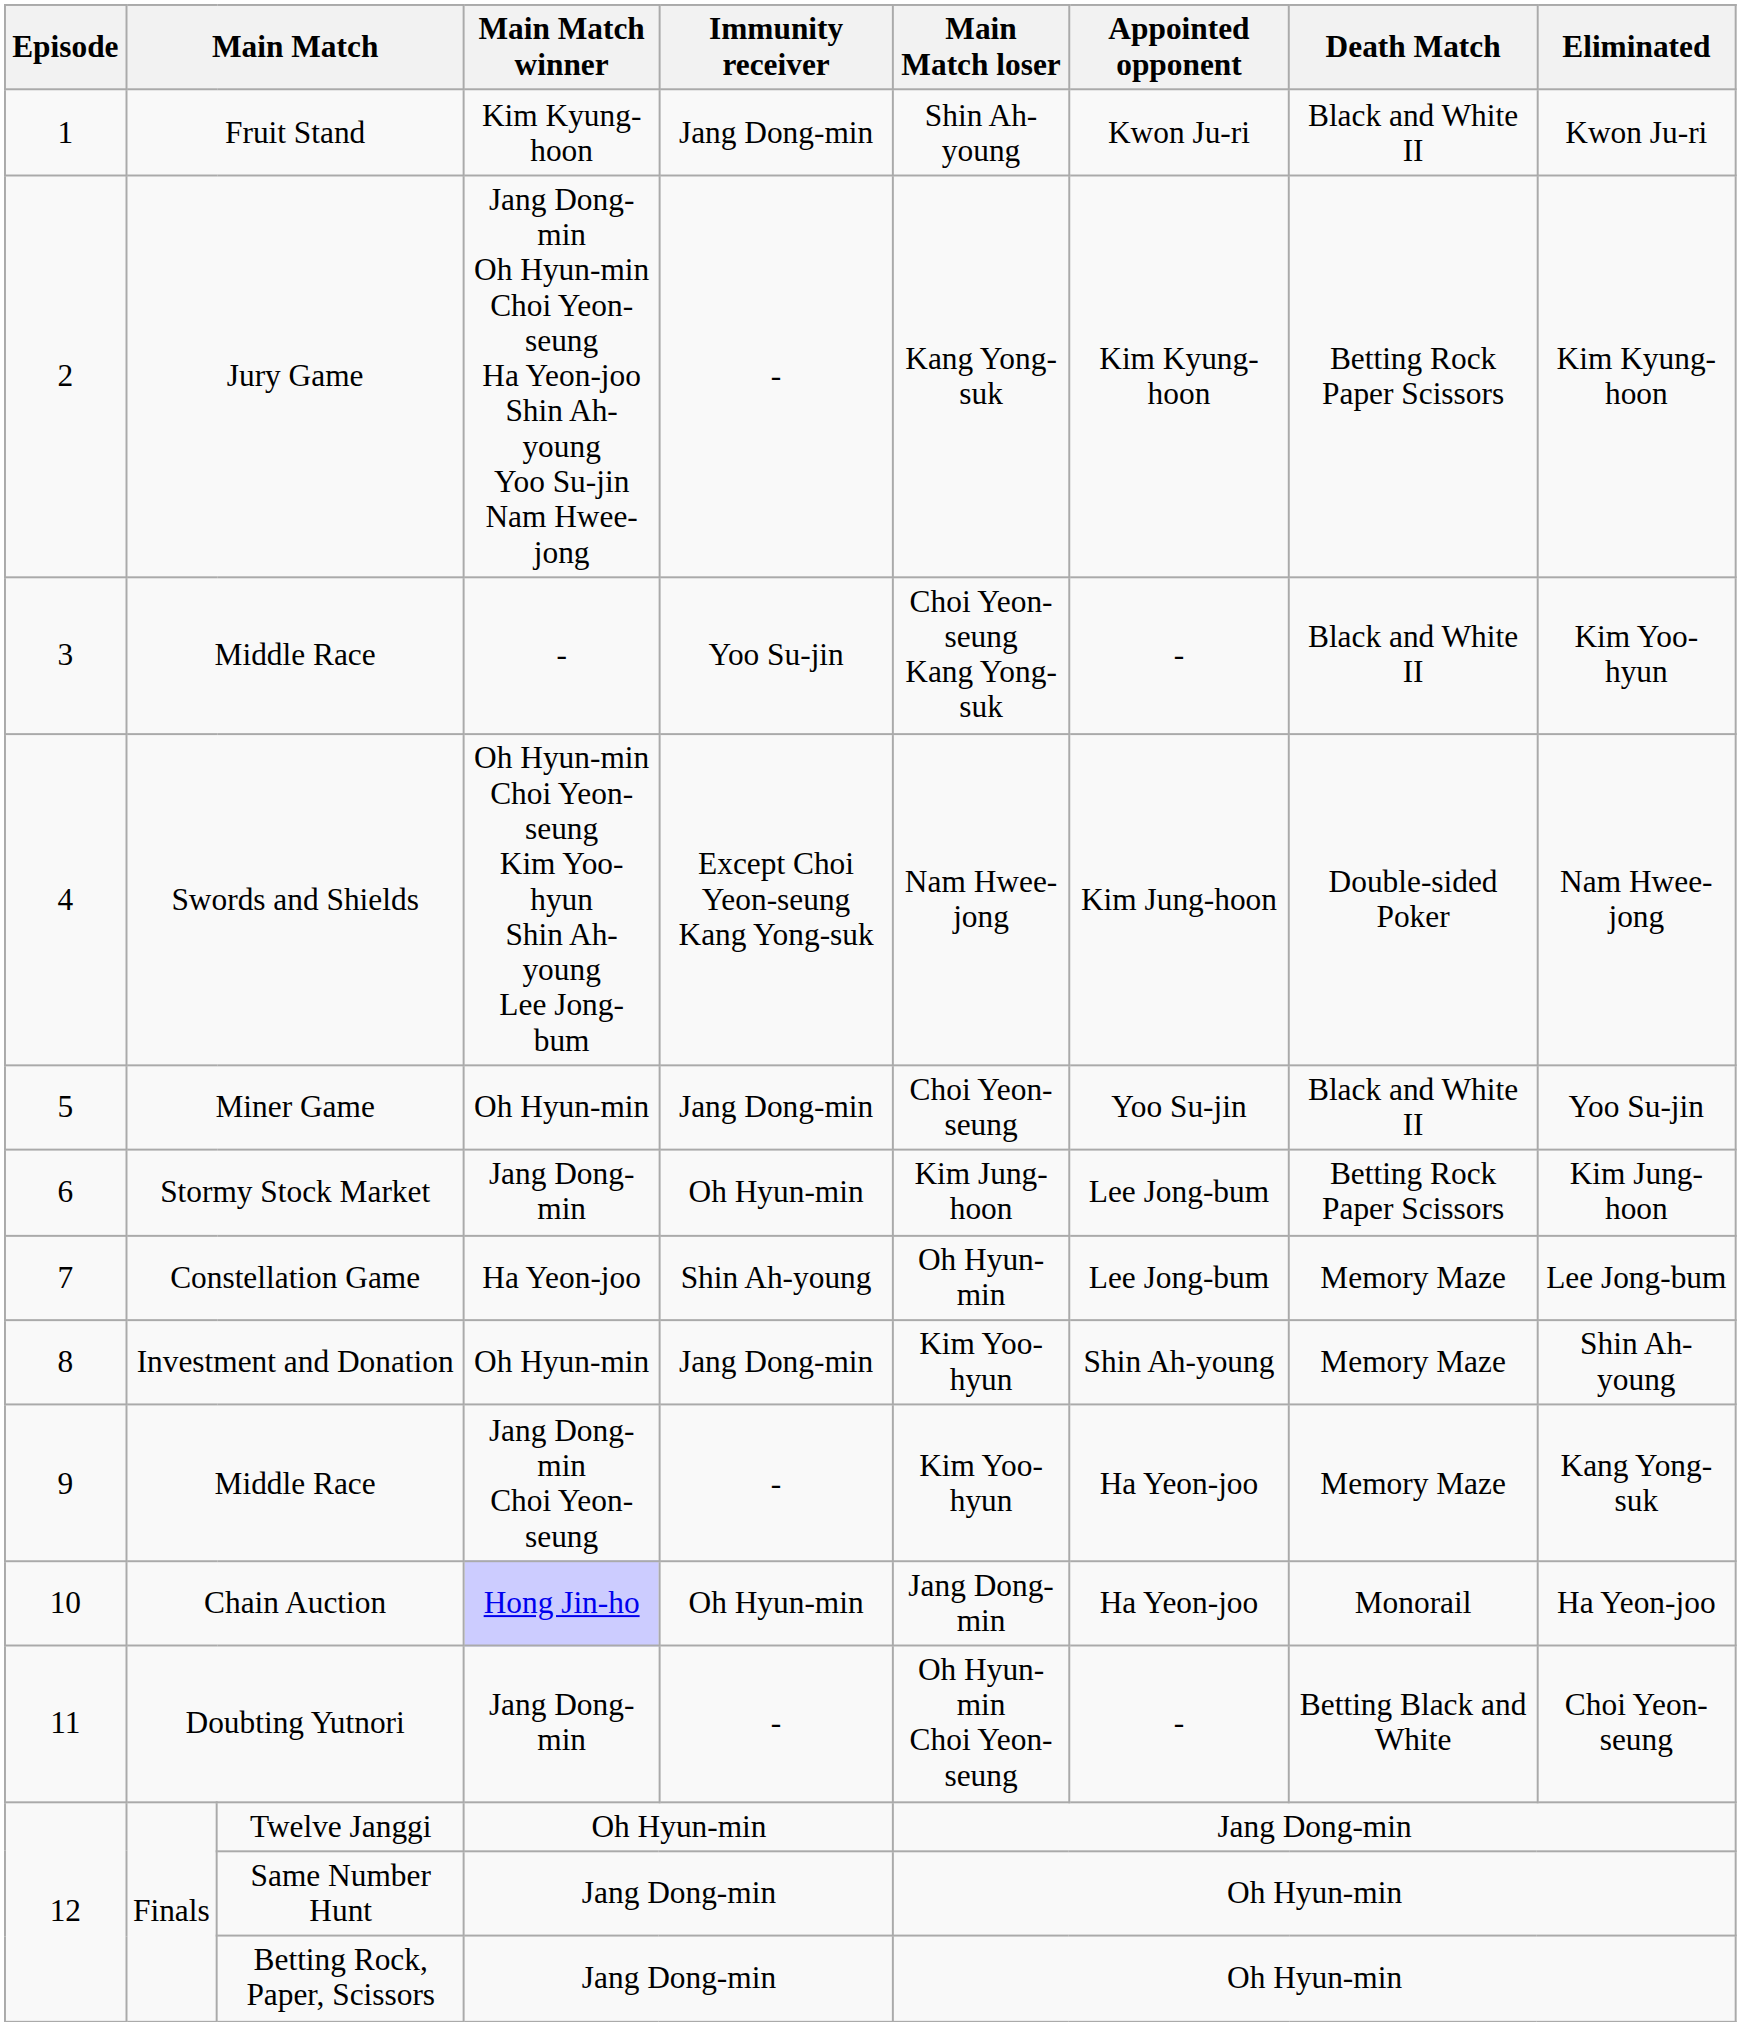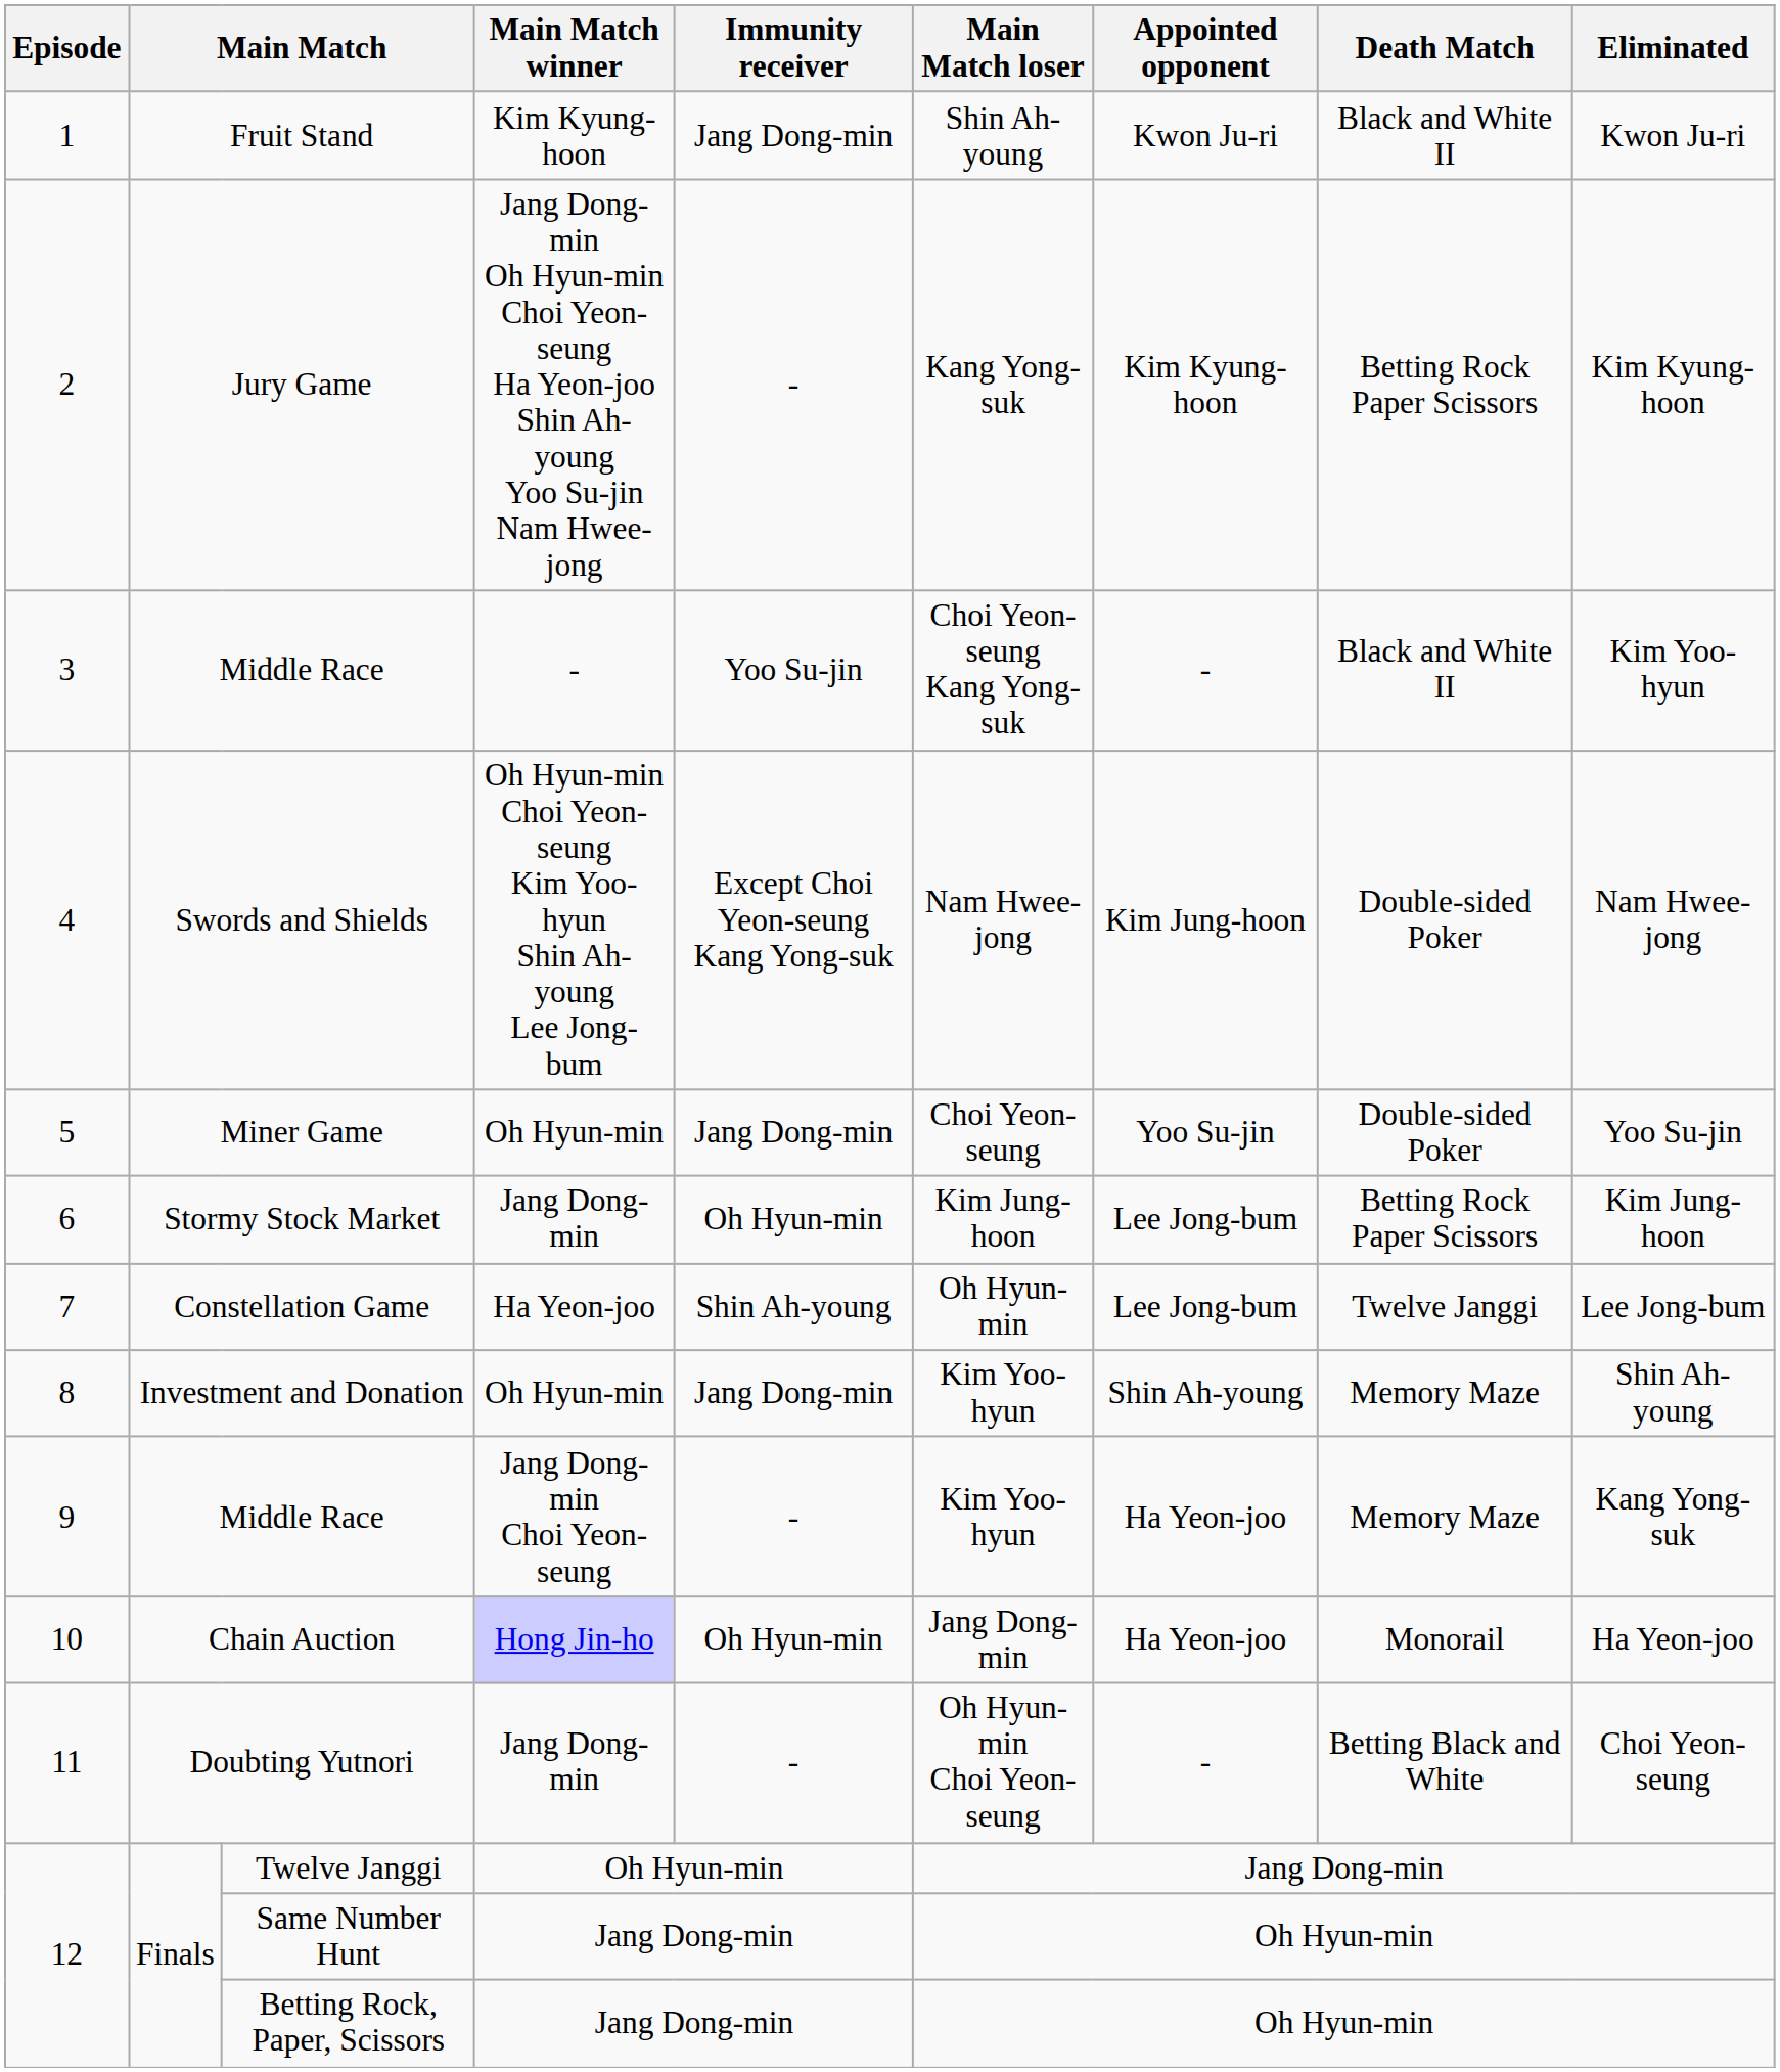Miner Game | Death Match: Black and White II -> Double-sided Poker
Constellation Game | Death Match: Memory Maze -> Twelve Janggi
